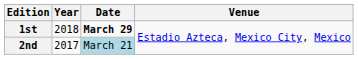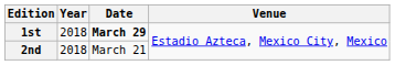2nd | Year: 2017 -> 2018
2nd | Date: lightblue background -> no background
